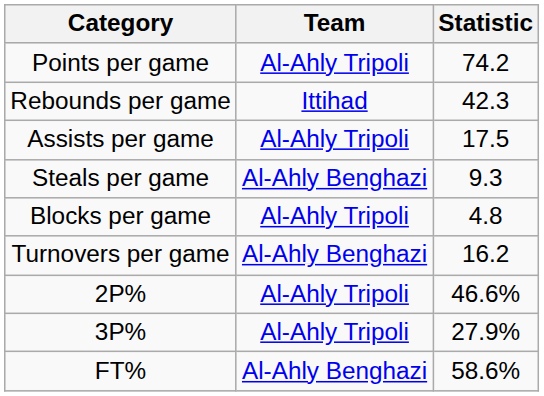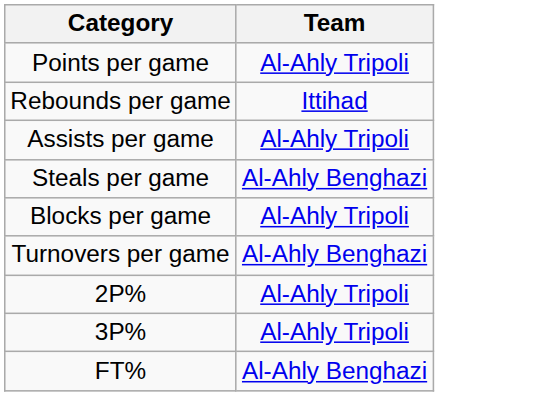- column: Statistic | 74.2 | 42.3 | 17.5 | 9.3 | 4.8 | 16.2 | 46.6% | 27.9% | 58.6%
